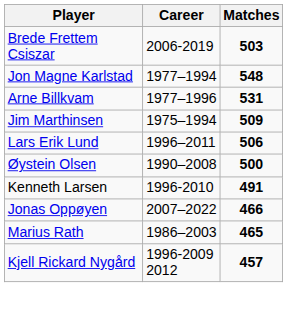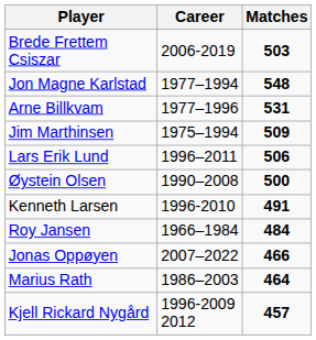+ row: Roy Jansen | 1966–1984 | 484
Marius Rath | Matches: 465 -> 464
